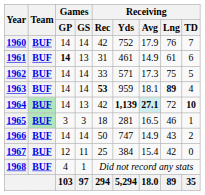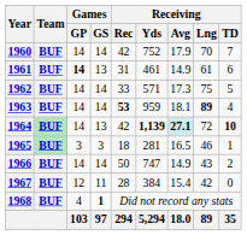1960 | Receiving / Lng: 76 -> 70
1967 | Receiving / Rec: 25 -> 28
1968 | Games / GS: normal -> bold
